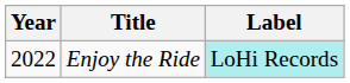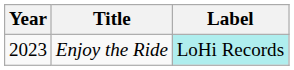Enjoy the Ride | Year: 2022 -> 2023
